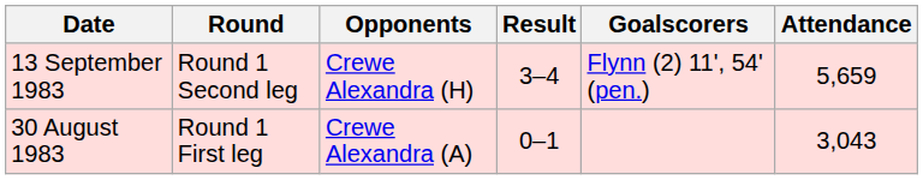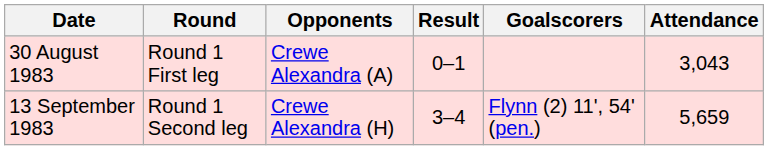rows swapped: 30 August 1983 <-> 13 September 1983
